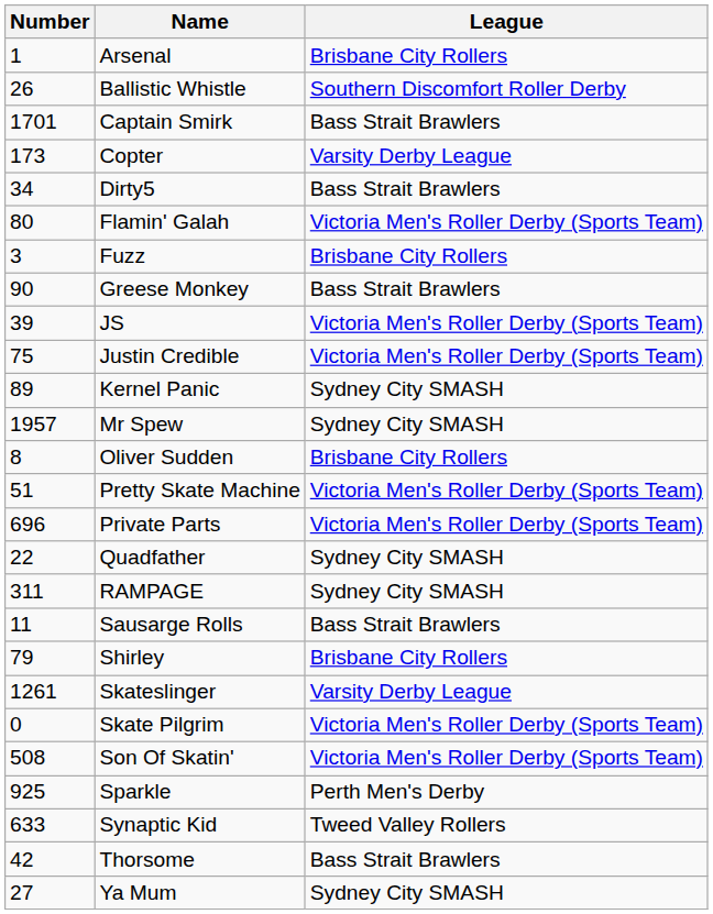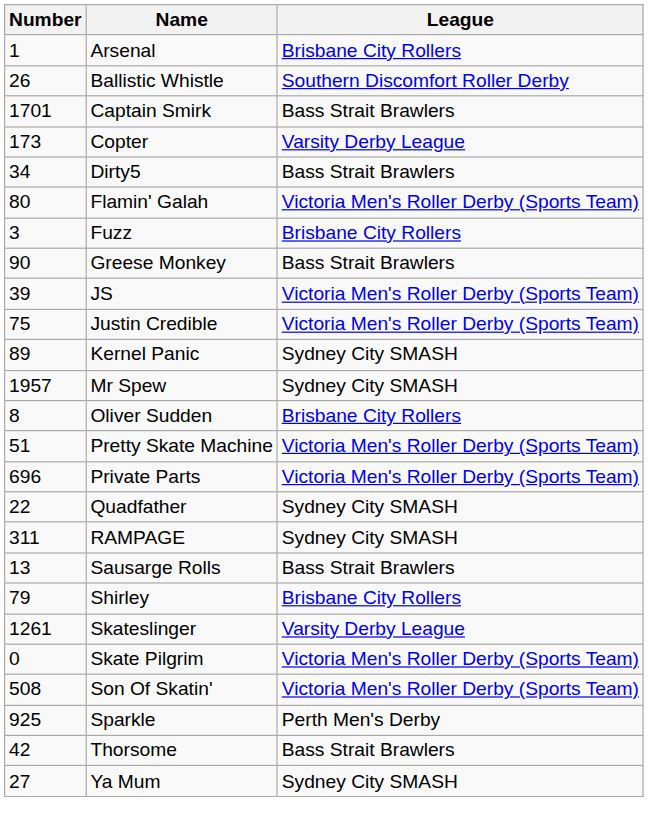Sausarge Rolls | Number: 11 -> 13
- row: 633 | Synaptic Kid | Tweed Valley Rollers
